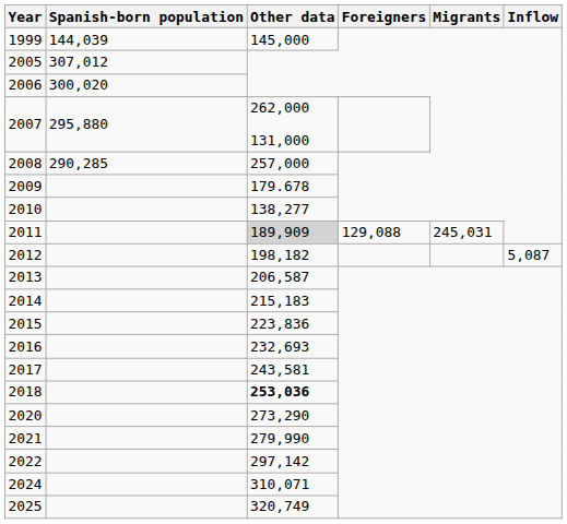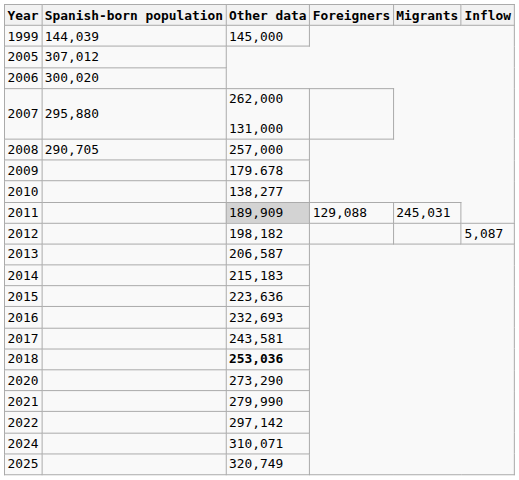2008 | Spanish-born population: 290,285 -> 290,705
2015 | Other data: 223,836 -> 223,636
